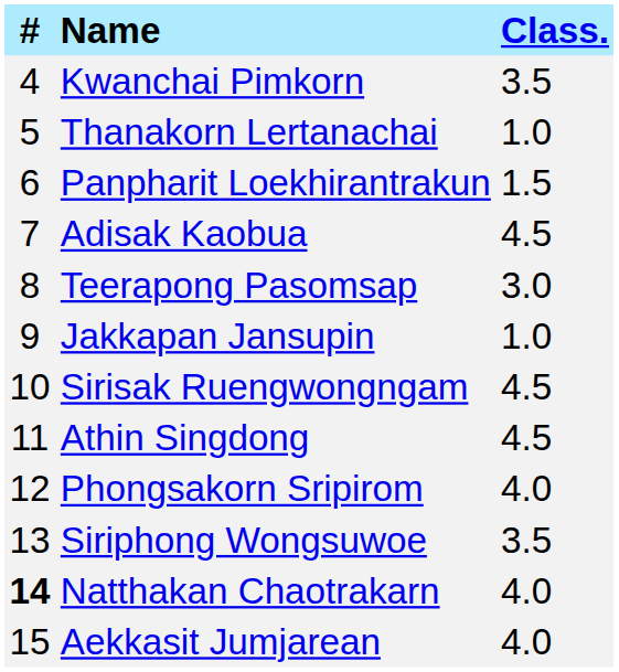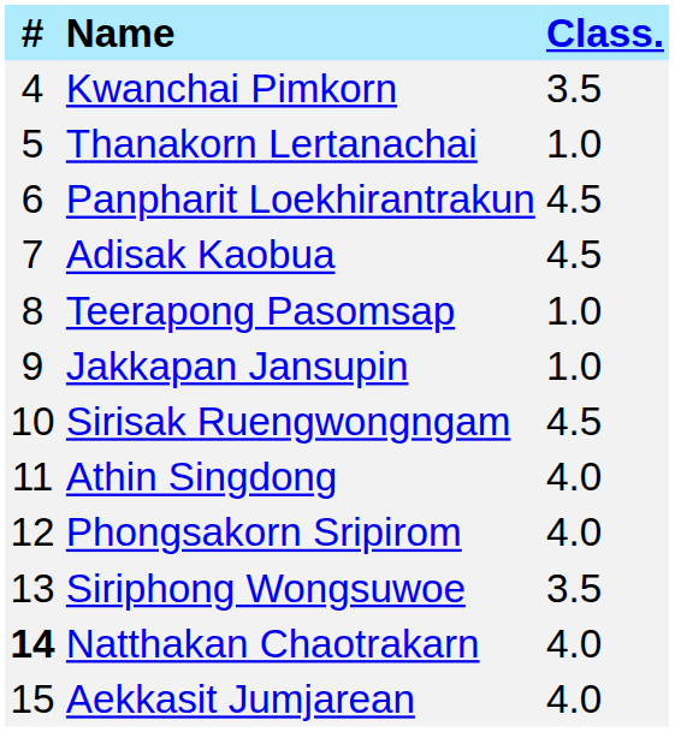Panpharit Loekhirantrakun | Class.: 1.5 -> 4.5
Teerapong Pasomsap | Class.: 3.0 -> 1.0
Athin Singdong | Class.: 4.5 -> 4.0
